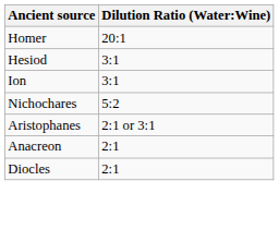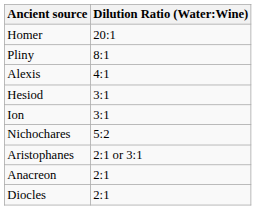+ row: Pliny | 8:1
+ row: Alexis | 4:1
